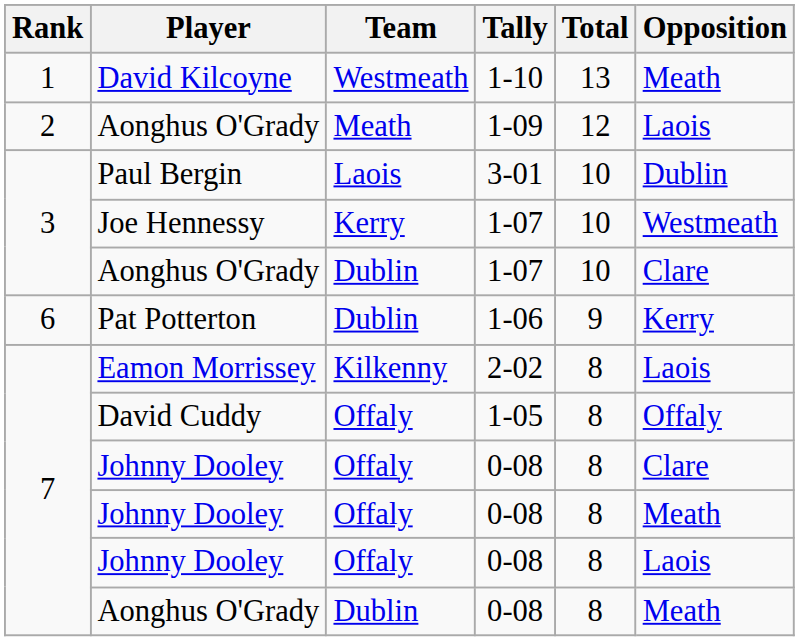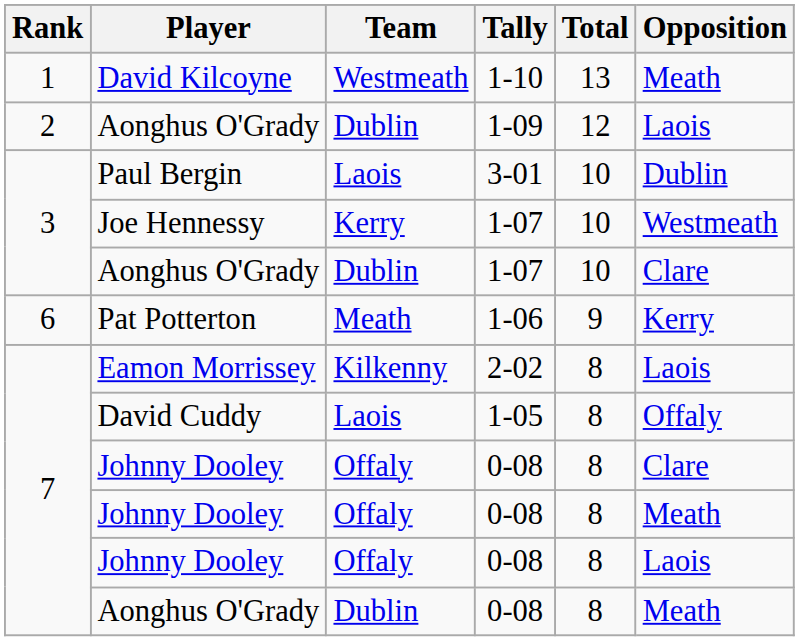Aonghus O'Grady / 1-09 | Team: Meath -> Dublin
Pat Potterton | Team: Dublin -> Meath
David Cuddy | Team: Offaly -> Laois
